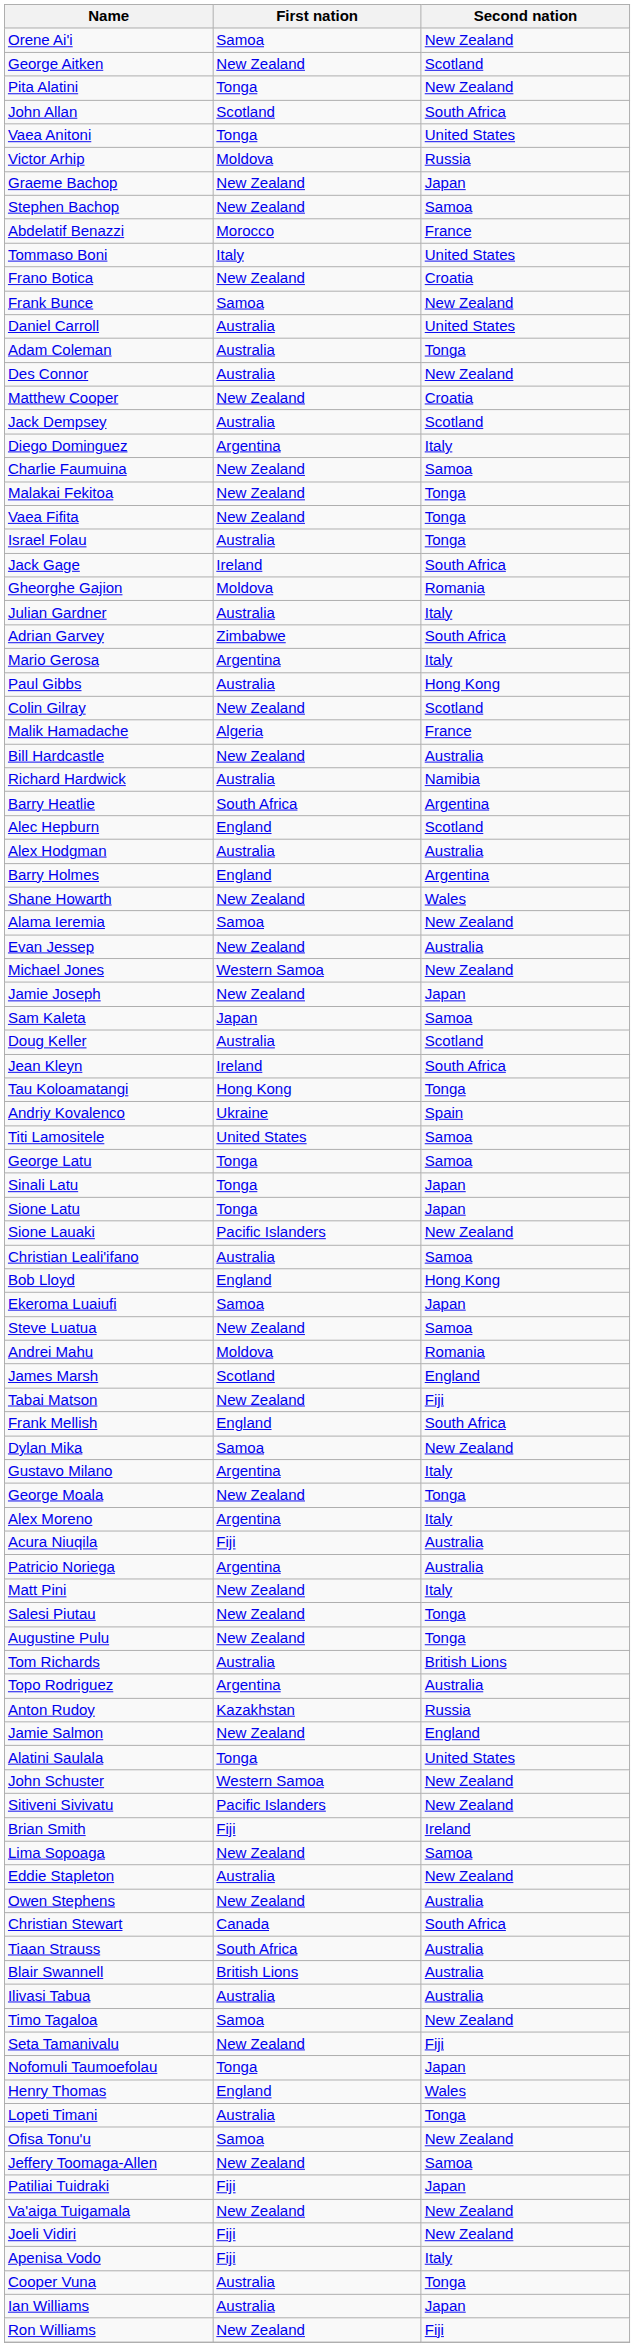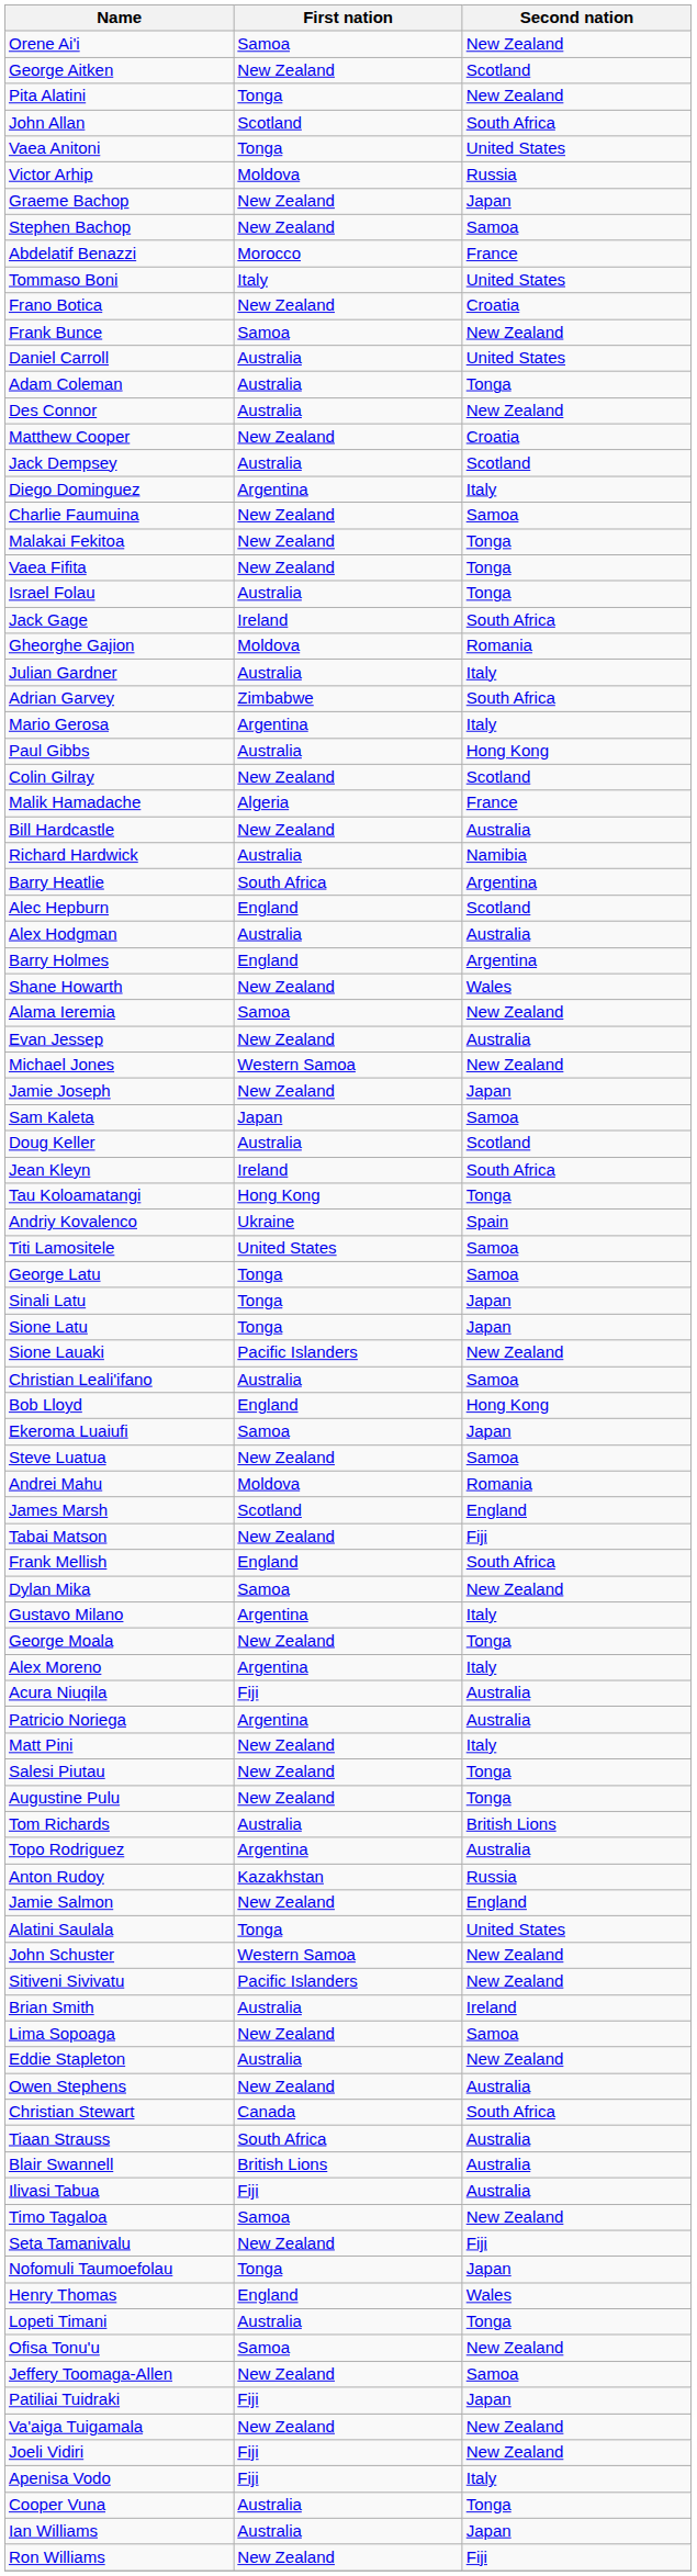Brian Smith | First nation: Fiji -> Australia
Ilivasi Tabua | First nation: Australia -> Fiji
